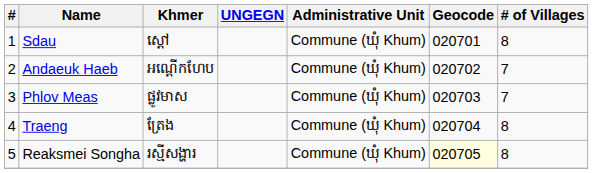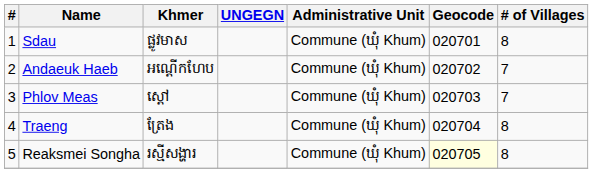Sdau | Khmer: ស្ដៅ -> ផ្លូវមាស
Phlov Meas | Khmer: ផ្លូវមាស -> ស្ដៅ
